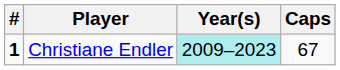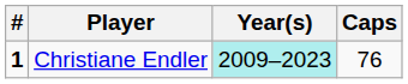Christiane Endler | Caps: 67 -> 76
